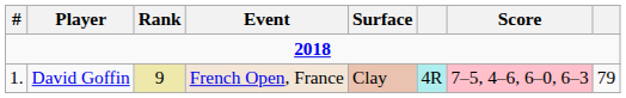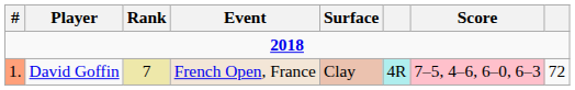David Goffin | #: no background -> lightsalmon background
David Goffin | Rank: 9 -> 7
David Goffin | column 8: 79 -> 72
